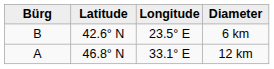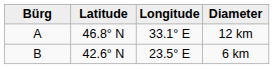rows swapped: 12 km <-> 6 km
